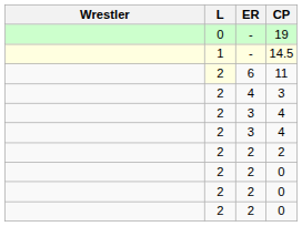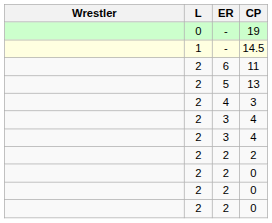11 | L: lightyellow background -> no background
+ row: 2 | 5 | 13
